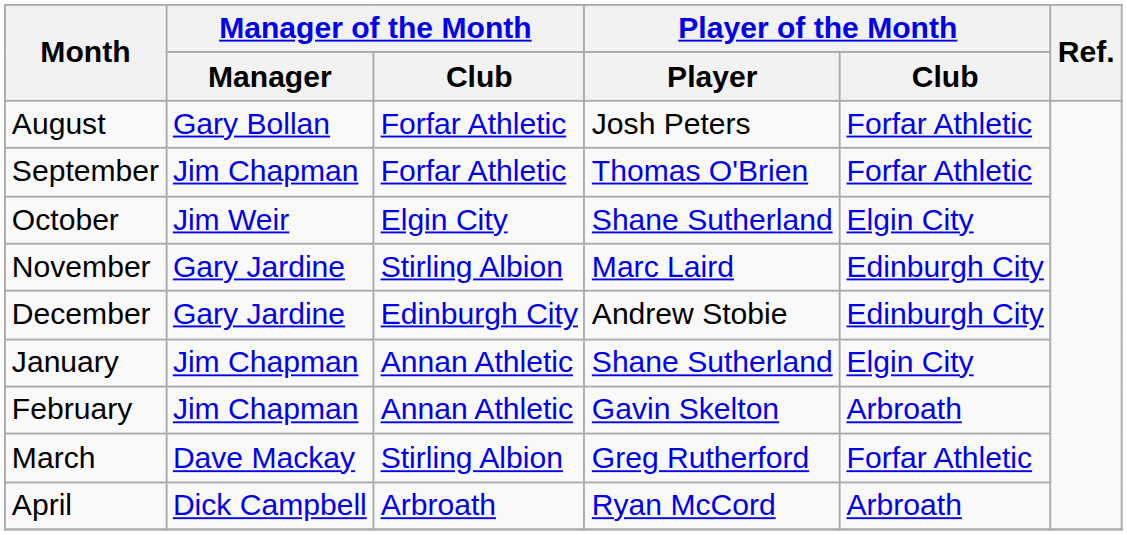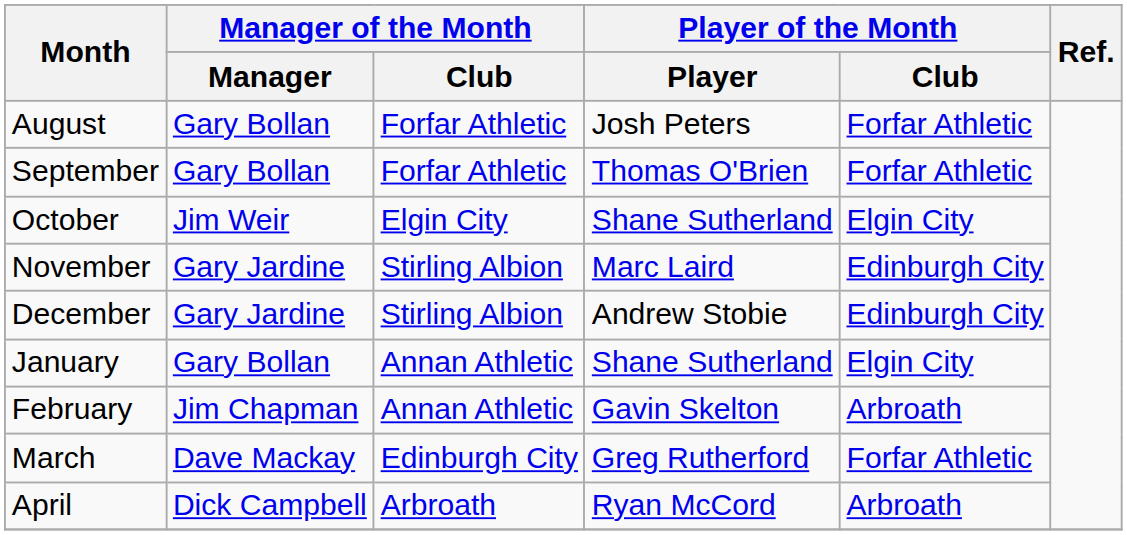September | Manager of the Month / Manager: Jim Chapman -> Gary Bollan
December | Manager of the Month / Club: Edinburgh City -> Stirling Albion
January | Manager of the Month / Manager: Jim Chapman -> Gary Bollan
March | Manager of the Month / Club: Stirling Albion -> Edinburgh City
